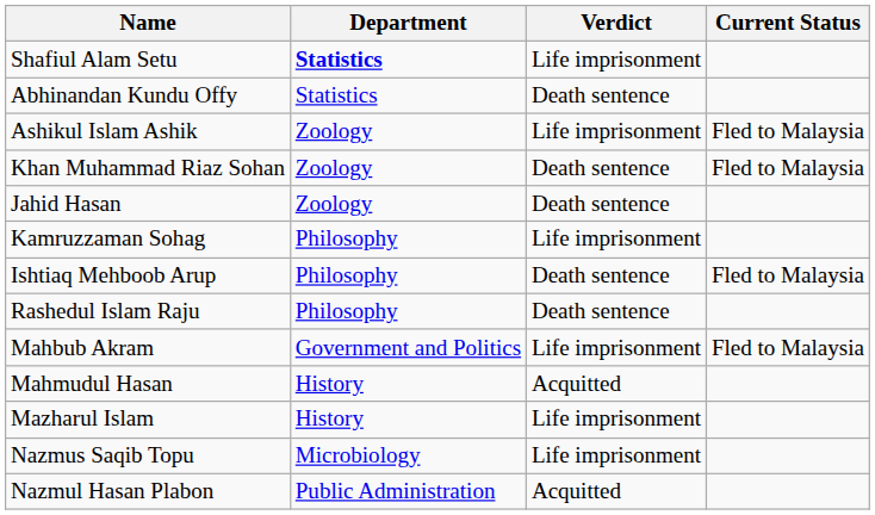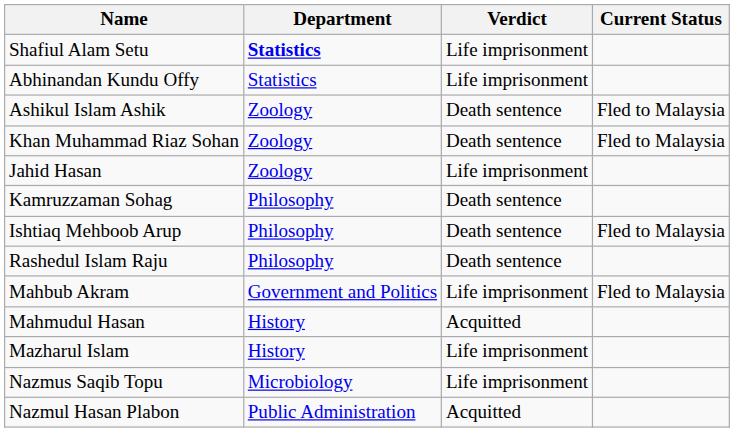Abhinandan Kundu Offy | Verdict: Death sentence -> Life imprisonment
Ashikul Islam Ashik | Verdict: Life imprisonment -> Death sentence
Jahid Hasan | Verdict: Death sentence -> Life imprisonment
Kamruzzaman Sohag | Verdict: Life imprisonment -> Death sentence
